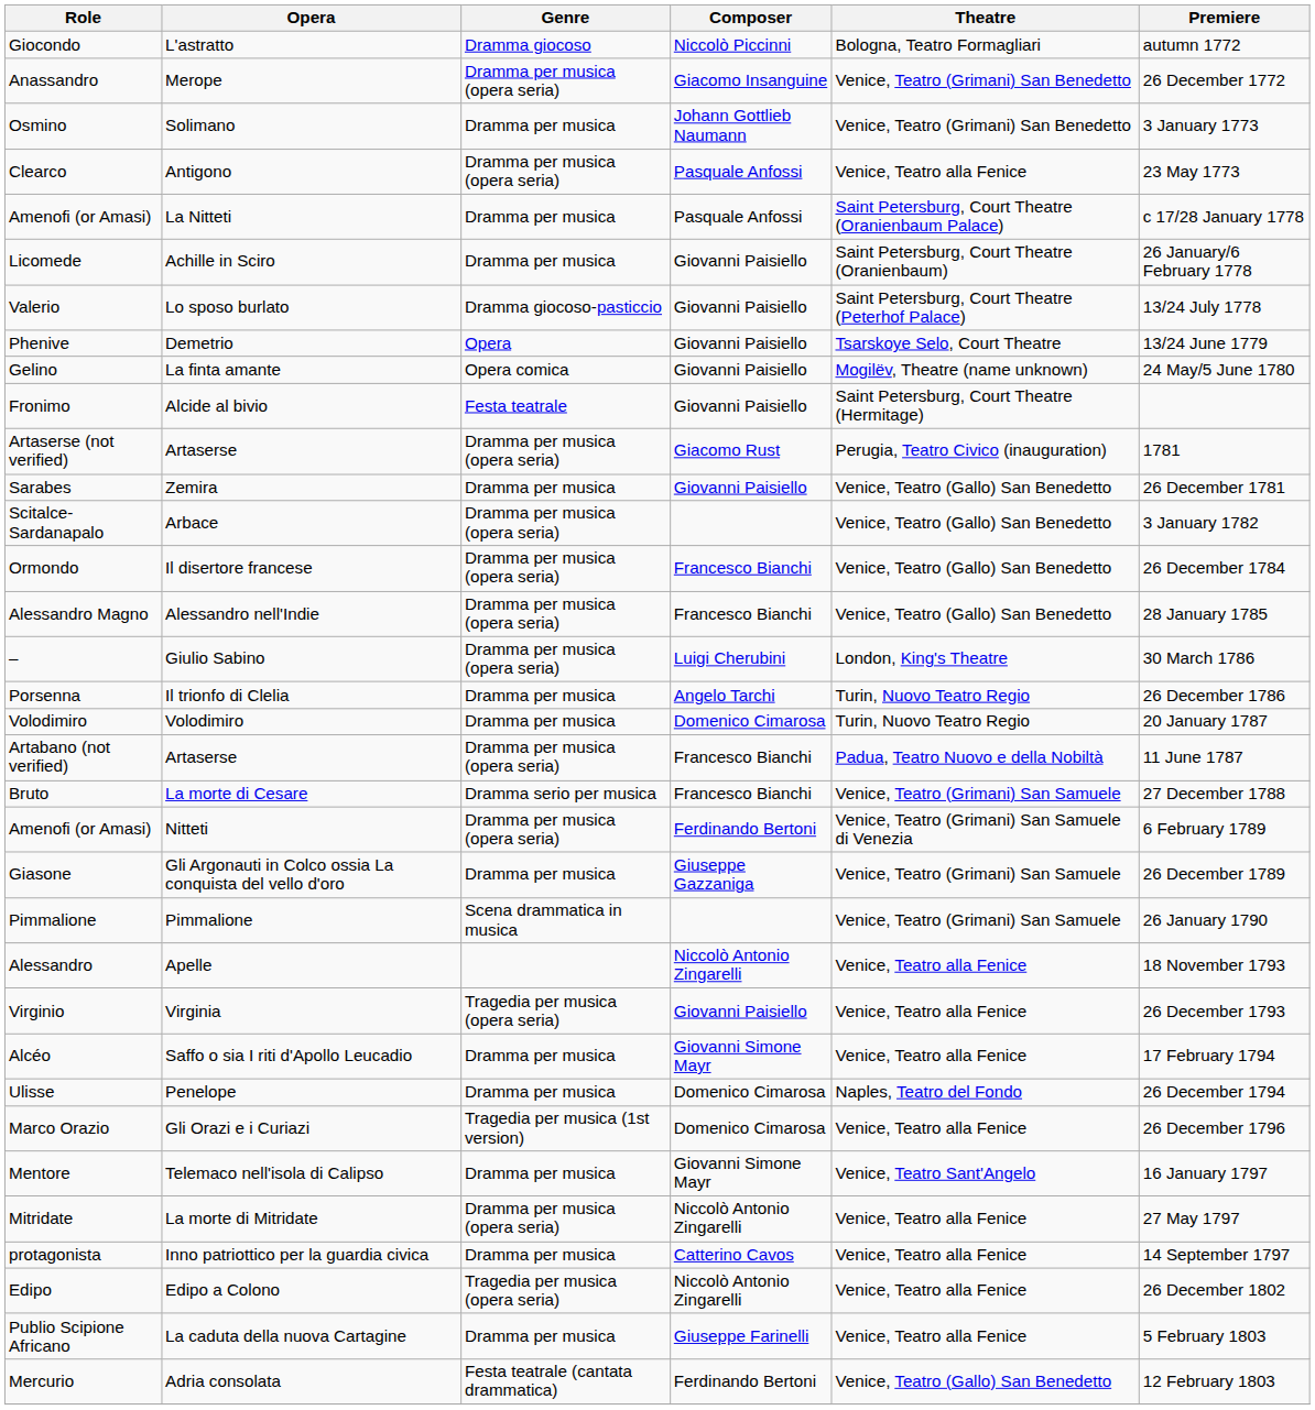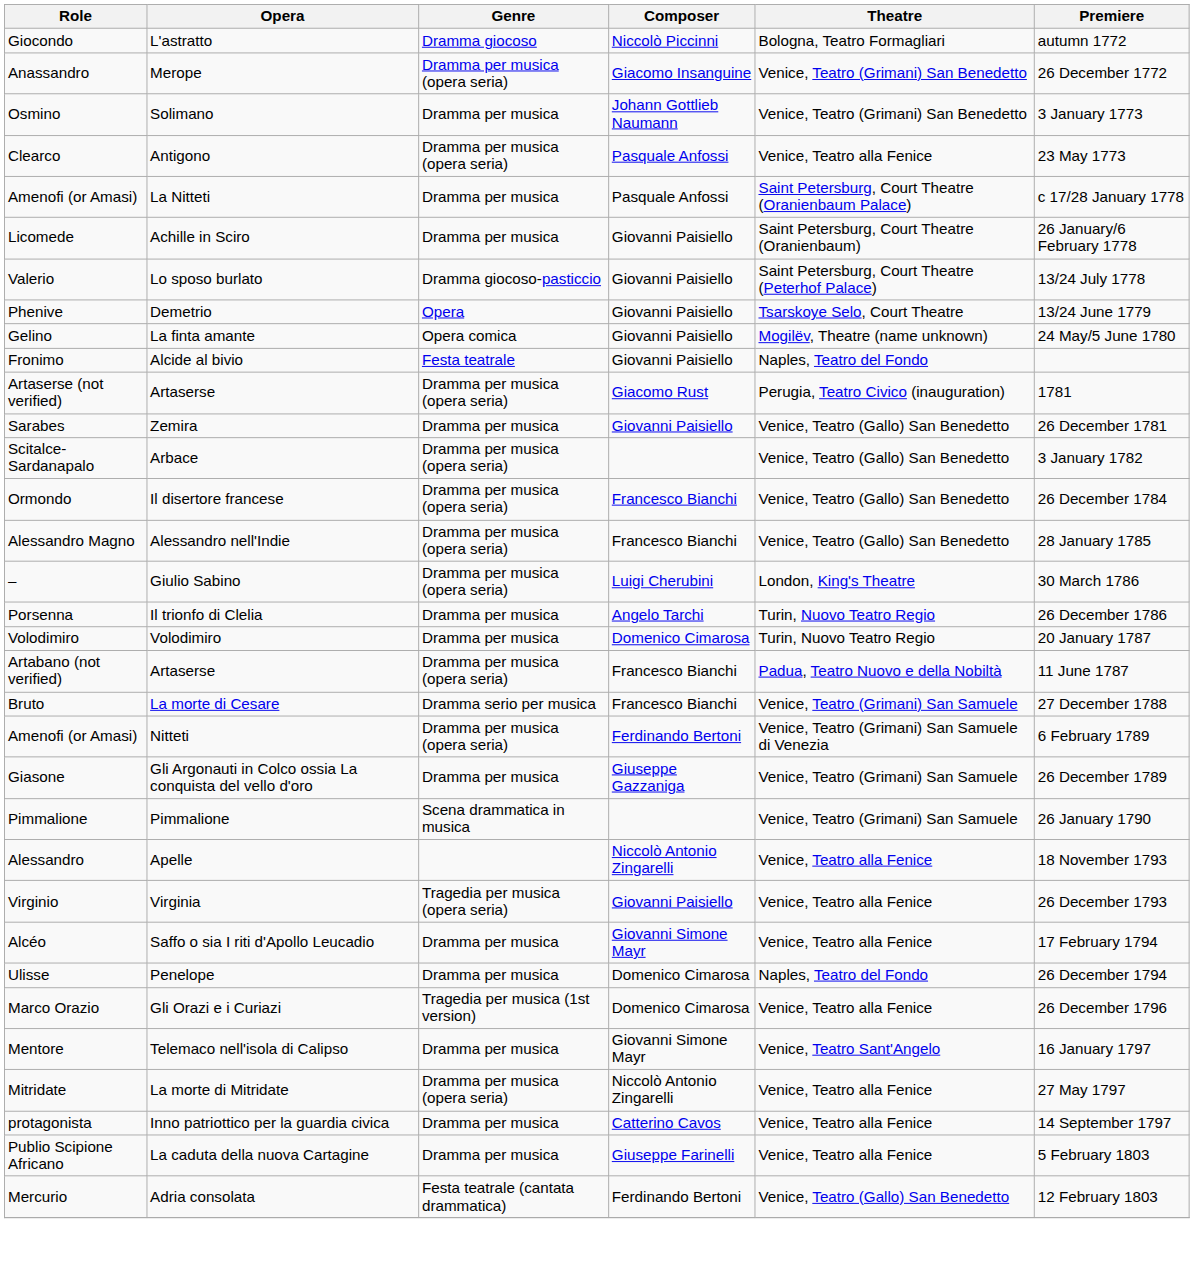Fronimo | Theatre: Saint Petersburg, Court Theatre (Hermitage) -> Naples, Teatro del Fondo
- row: Edipo | Edipo a Colono | Tragedia per musica (opera seria) | Niccolò Antonio Zingarelli | Venice, Teatro alla Fenice | 26 December 1802
